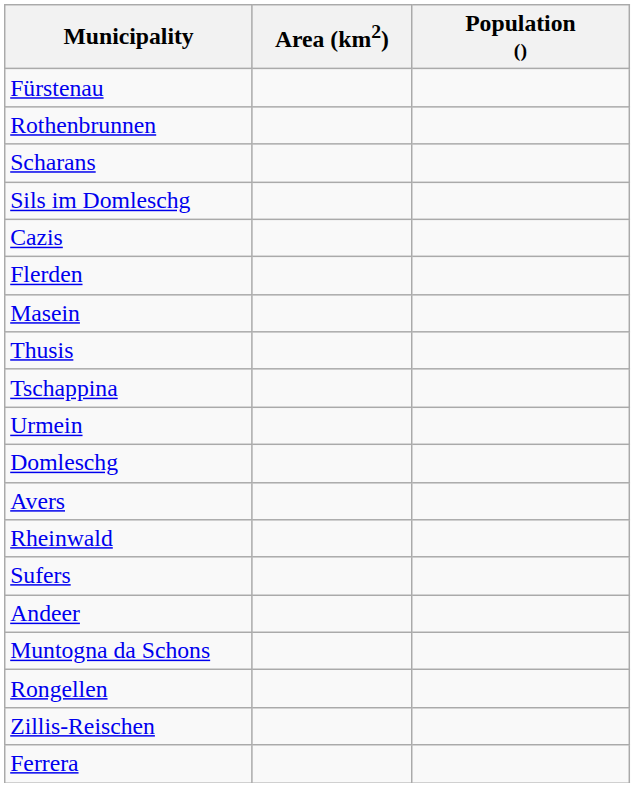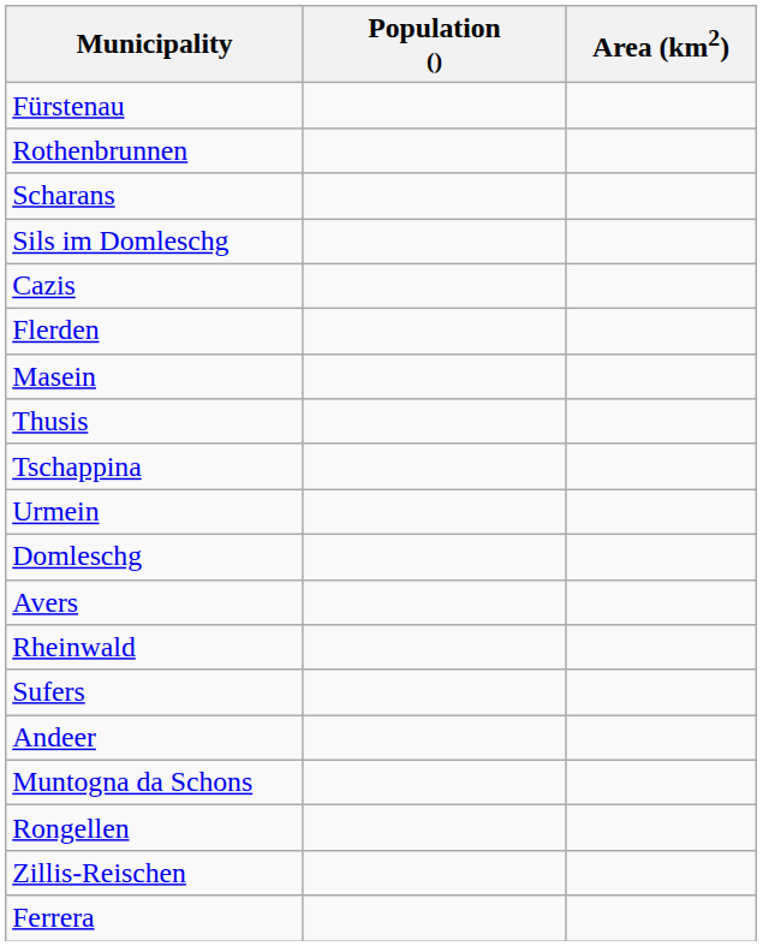columns swapped: Population () <-> Area (km2)
